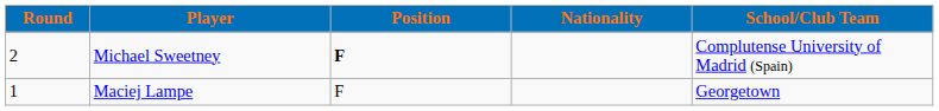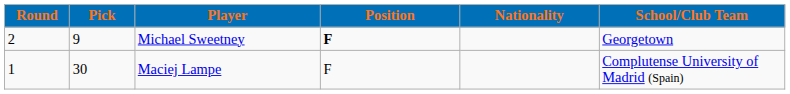+ column: Pick | 9 | 30
Michael Sweetney | School/Club Team: Complutense University of Madrid (Spain) -> Georgetown
Maciej Lampe | School/Club Team: Georgetown -> Complutense University of Madrid (Spain)
